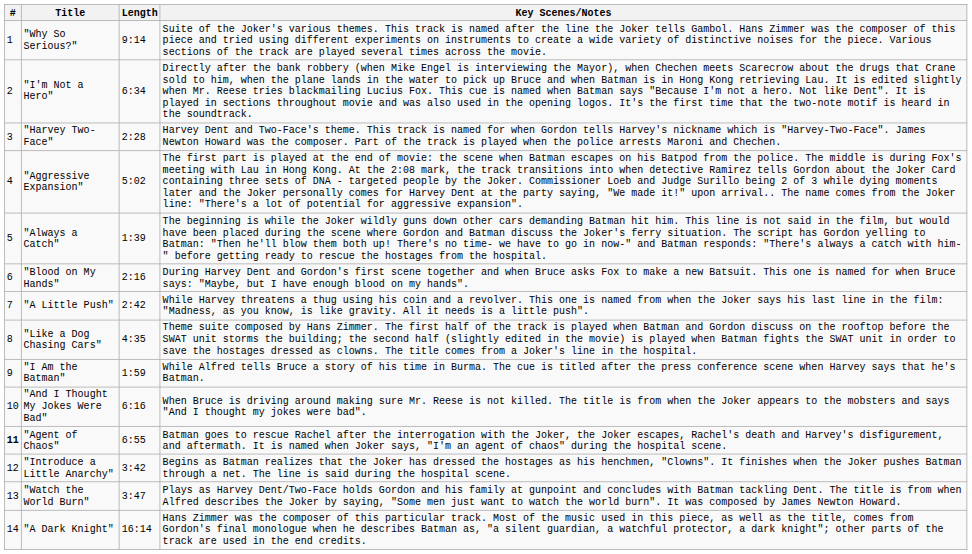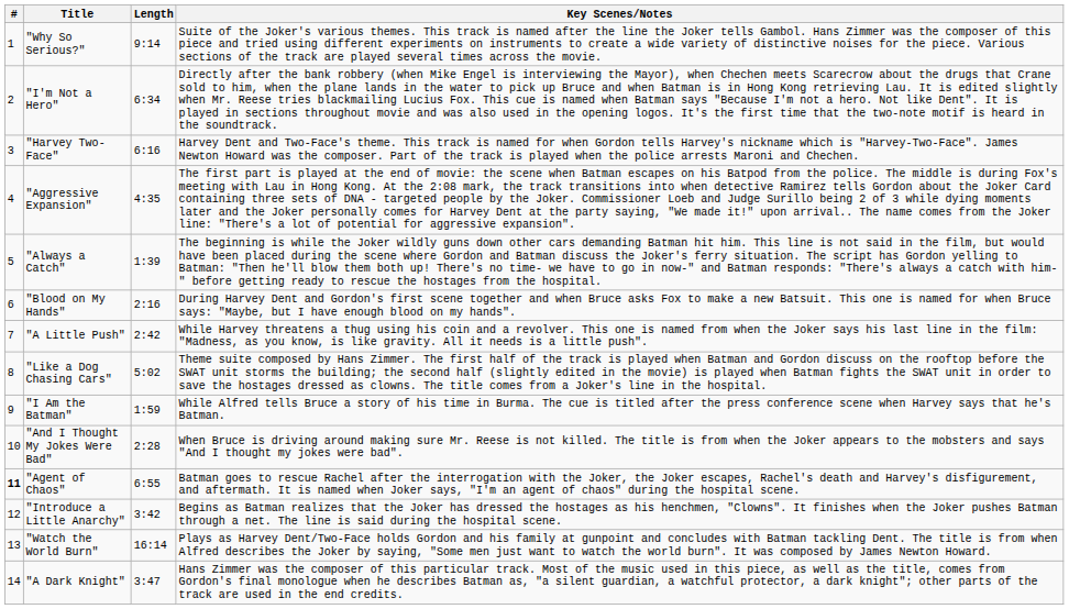"Harvey Two-Face" | Length: 2:28 -> 6:16
"Aggressive Expansion" | Length: 5:02 -> 4:35
"Like a Dog Chasing Cars" | Length: 4:35 -> 5:02
"And I Thought My Jokes Were Bad" | Length: 6:16 -> 2:28
"Watch the World Burn" | Length: 3:47 -> 16:14
"A Dark Knight" | Length: 16:14 -> 3:47
